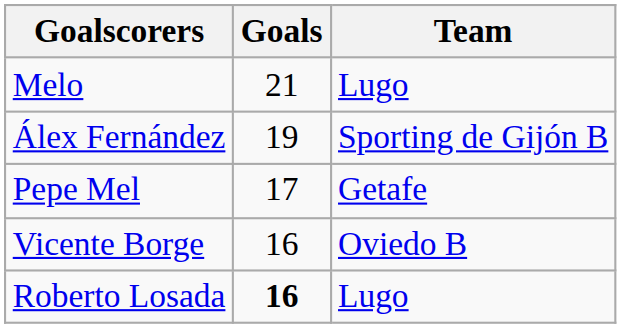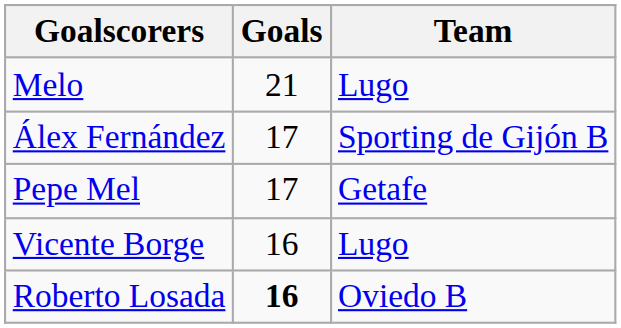Álex Fernández | Goals: 19 -> 17
Vicente Borge | Team: Oviedo B -> Lugo
Roberto Losada | Team: Lugo -> Oviedo B
